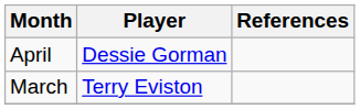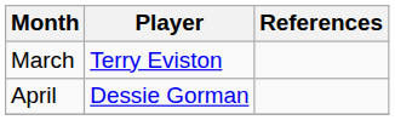rows swapped: March <-> April
